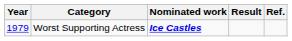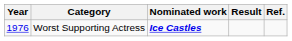Worst Supporting Actress | Year: 1979 -> 1976
